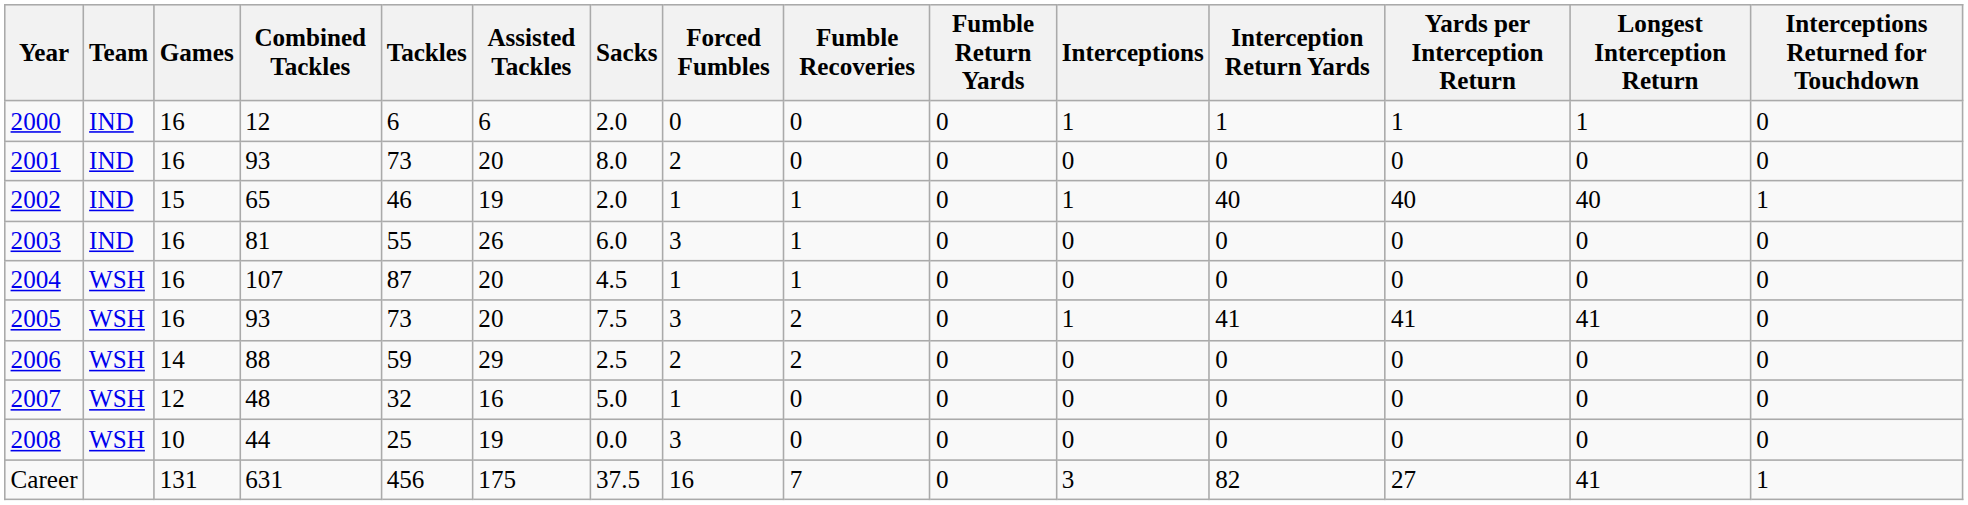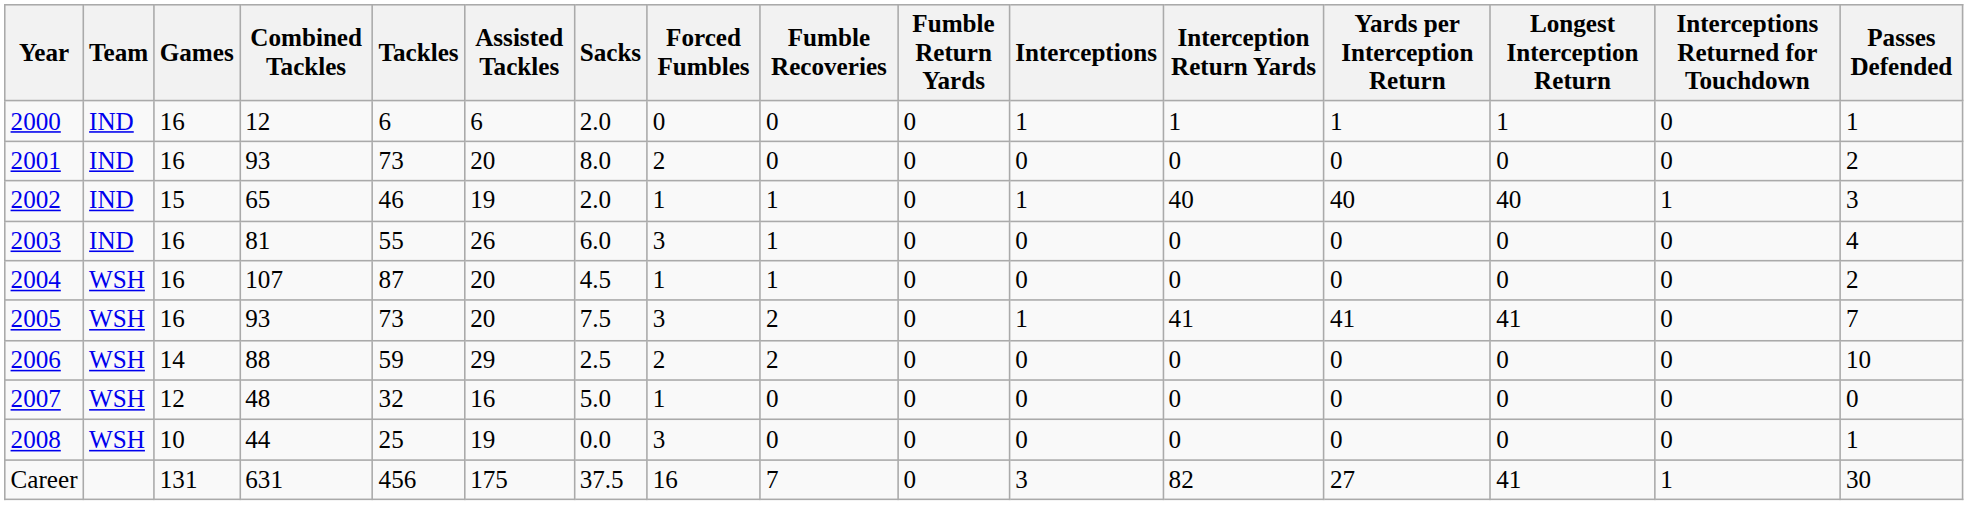+ column: Passes Defended | 1 | 2 | 3 | 4 | 2 | 7 | 10 | 0 | 1 | 30
